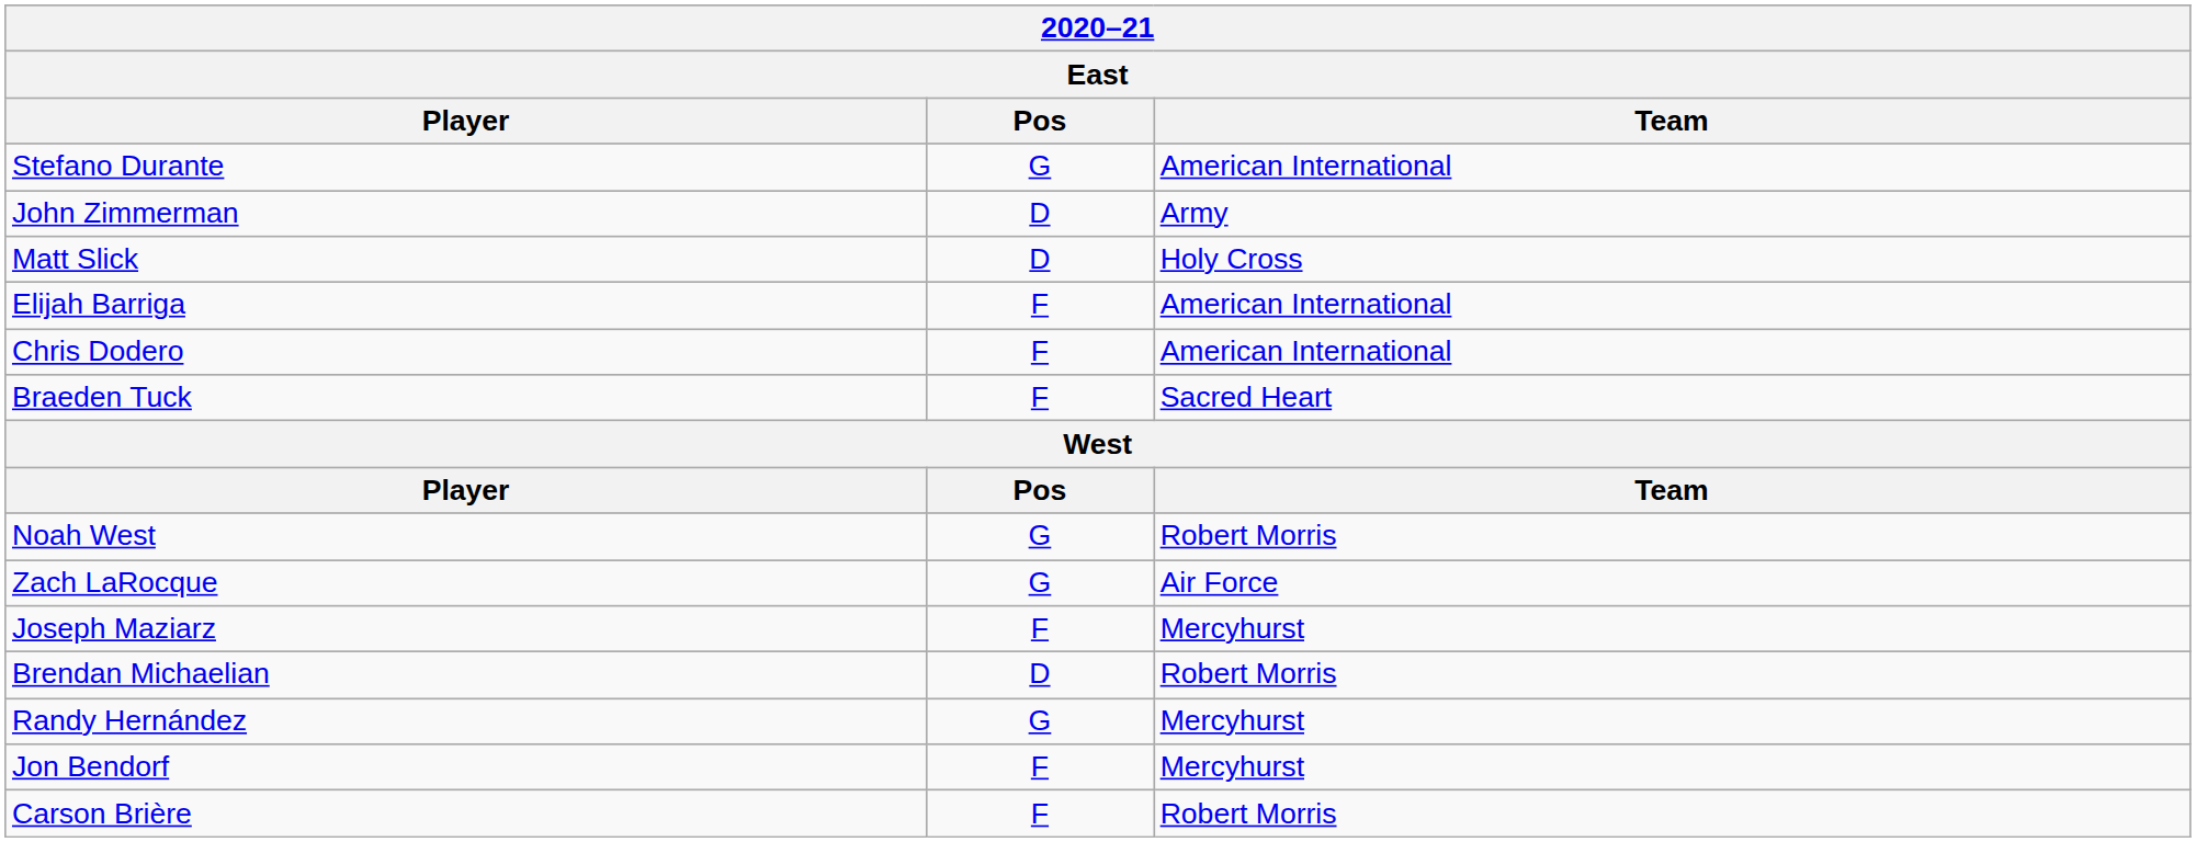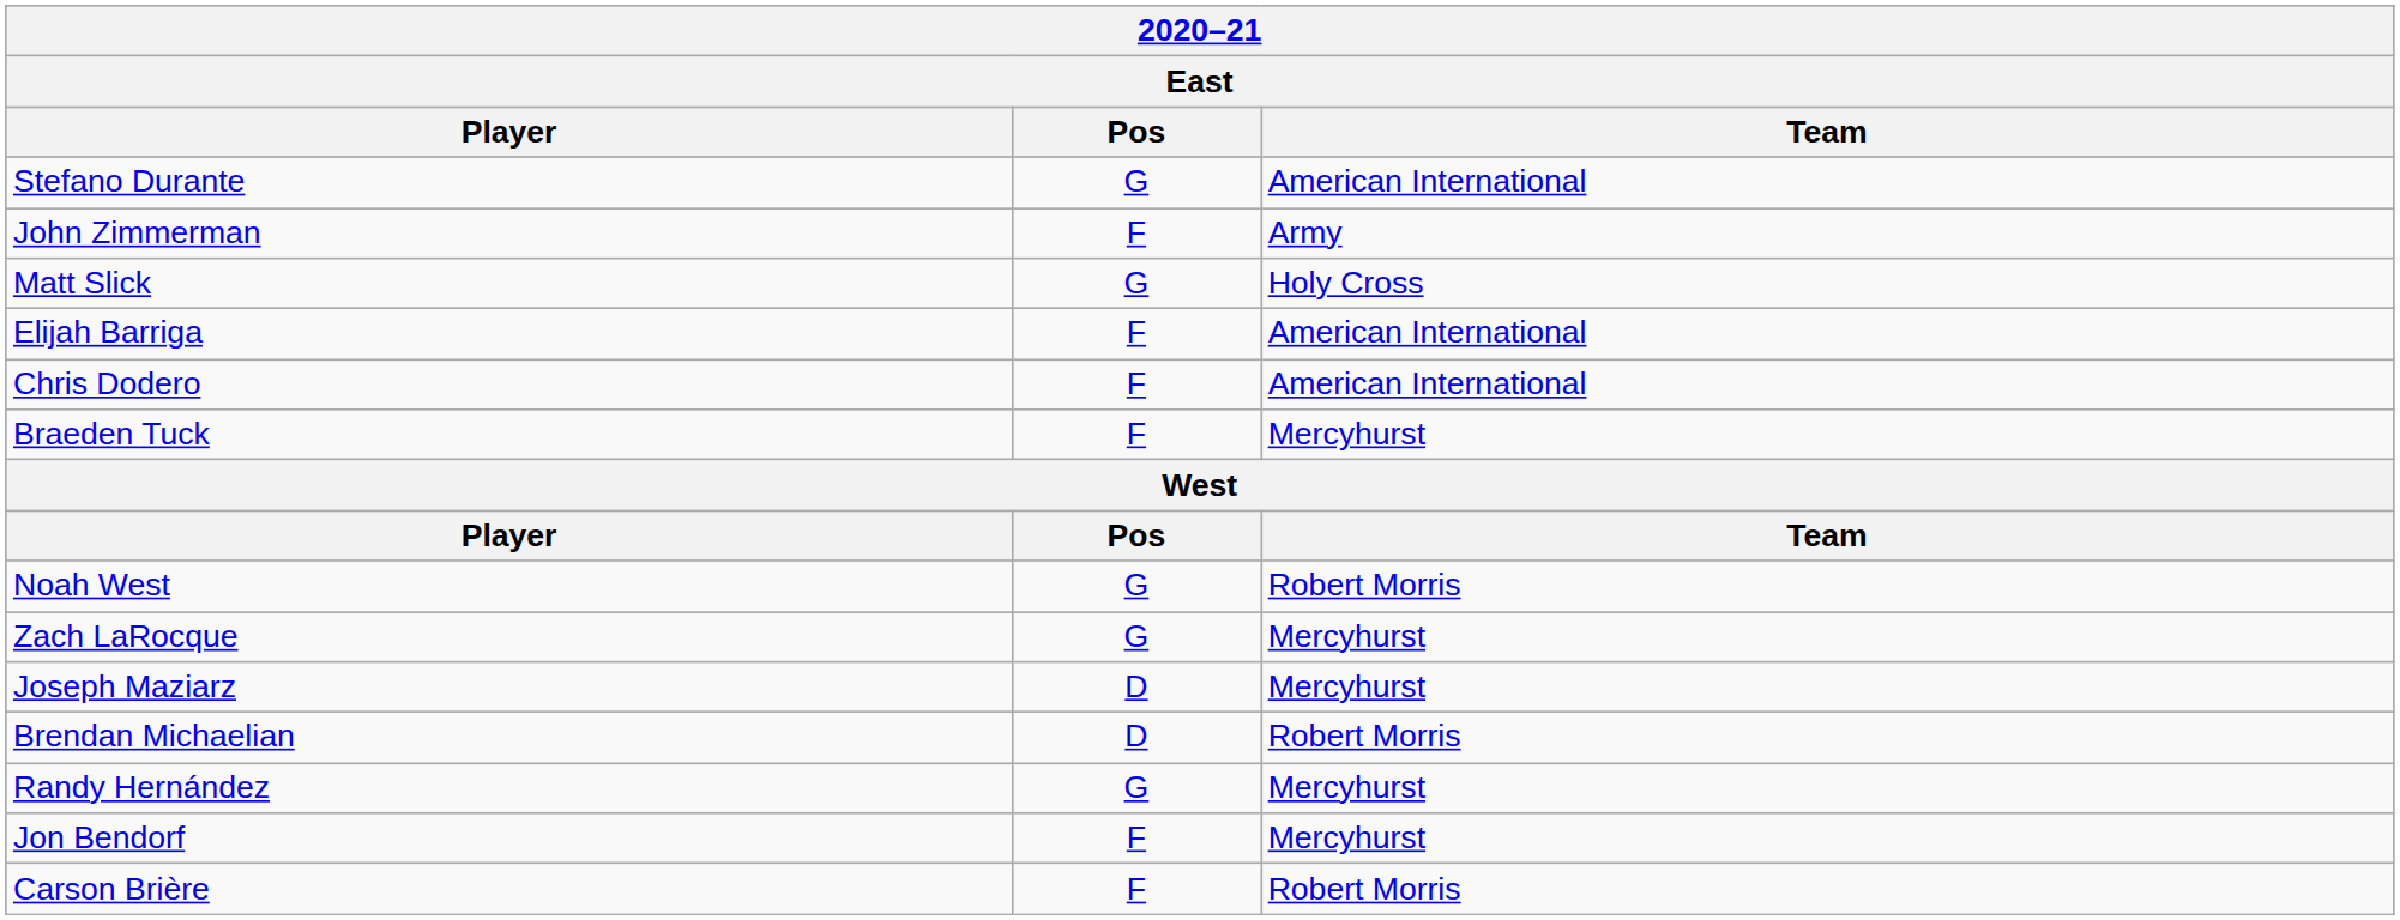John Zimmerman | Pos: D -> F
Matt Slick | Pos: D -> G
Braeden Tuck | Team: Sacred Heart -> Mercyhurst
Zach LaRocque | Team: Air Force -> Mercyhurst
Joseph Maziarz | Pos: F -> D
